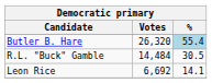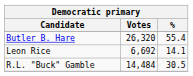Butler B. Hare | %: lightblue background -> no background
rows swapped: R.L. "Buck" Gamble <-> Leon Rice
